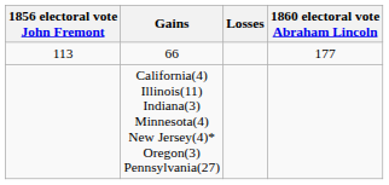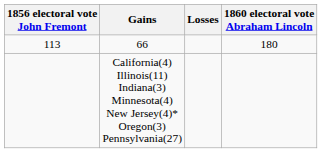66 | 1860 electoral vote Abraham Lincoln: 177 -> 180
